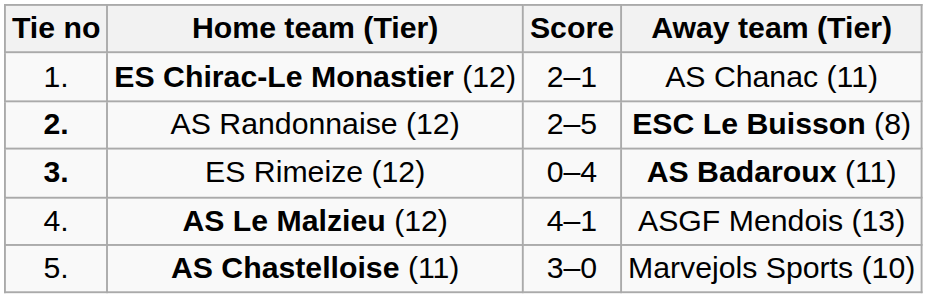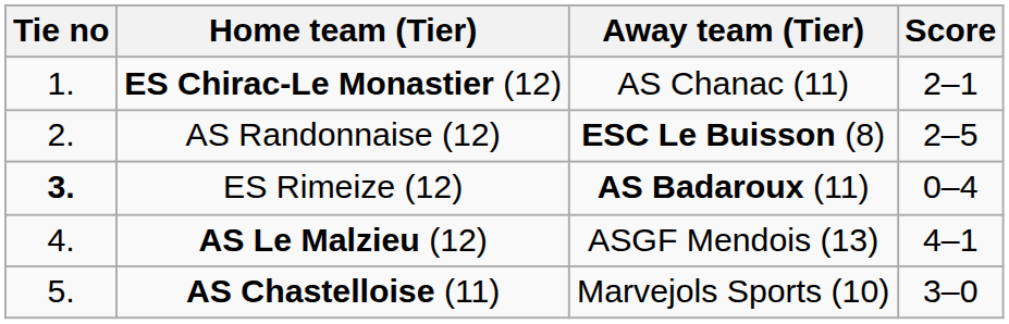columns swapped: Score <-> Away team (Tier)
AS Randonnaise (12) | Tie no: bold -> normal
